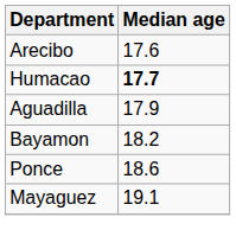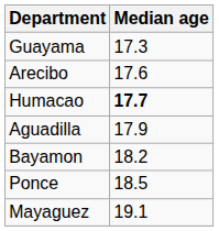+ row: Guayama | 17.3
Ponce | Median age: 18.6 -> 18.5
